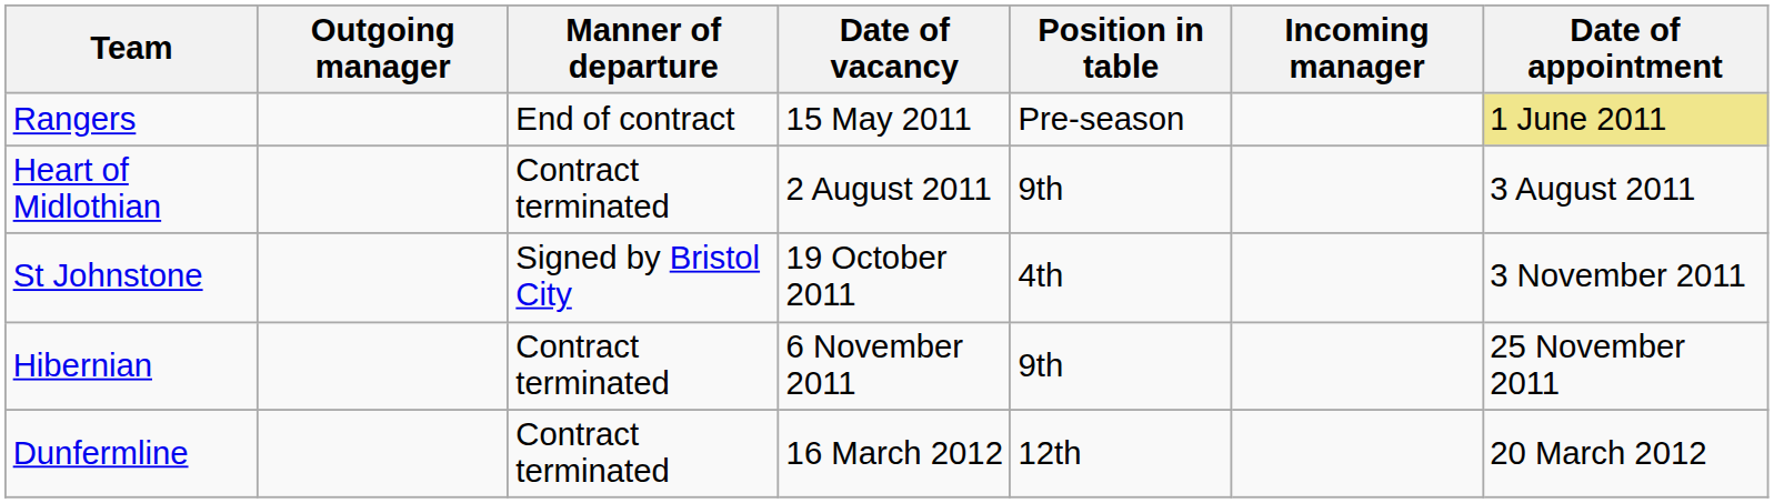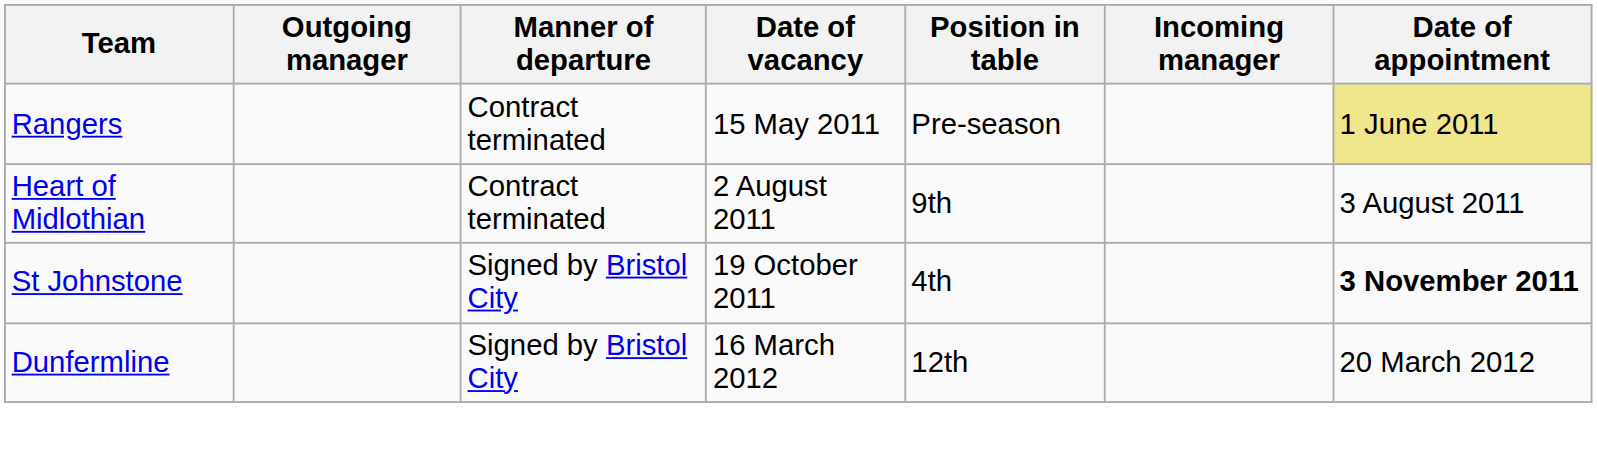Rangers | Manner of departure: End of contract -> Contract terminated
St Johnstone | Date of appointment: normal -> bold
- row: Hibernian | Contract terminated | 6 November 2011 | 9th | 25 November 2011
Dunfermline | Manner of departure: Contract terminated -> Signed by Bristol City
